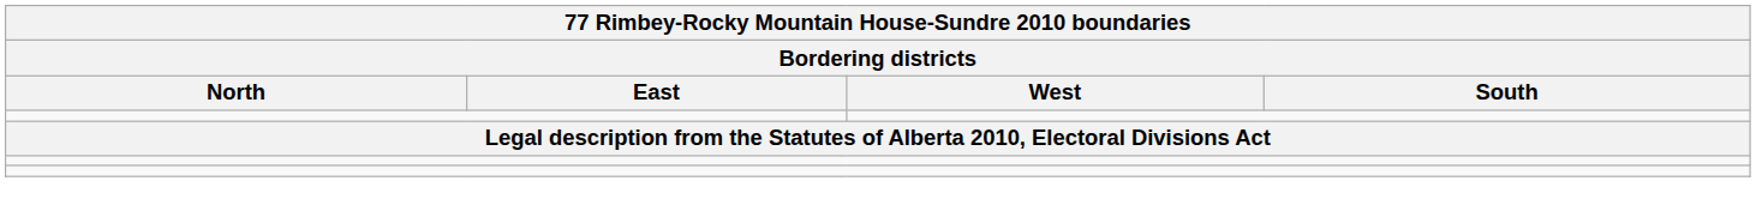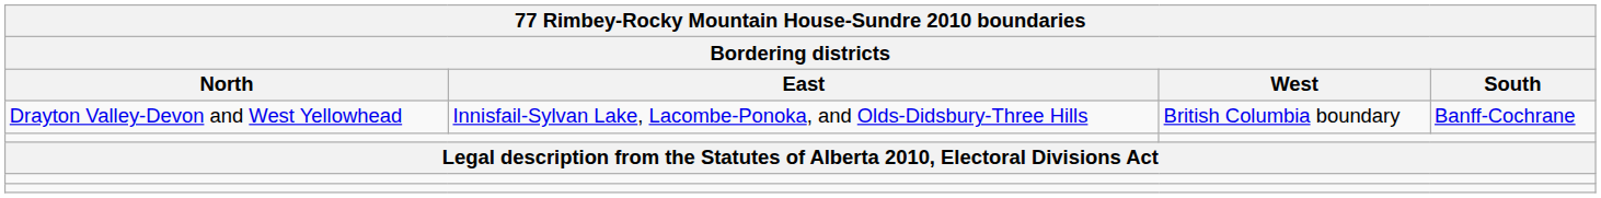+ row: Drayton Valley-Devon and West Yellowhead | Innisfail-Sylvan Lake, Lacombe-Ponoka, and Olds-Didsbury-Three Hills | British Columbia boundary | Banff-Cochrane
